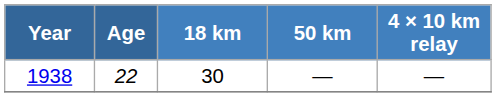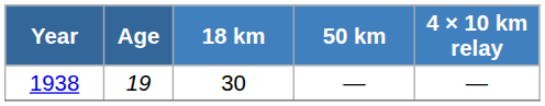1938 | Age: 22 -> 19
